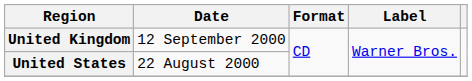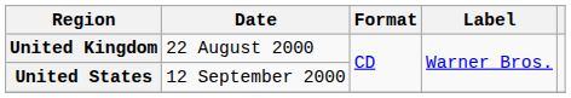United Kingdom | Date: 12 September 2000 -> 22 August 2000
United States | Date: 22 August 2000 -> 12 September 2000
